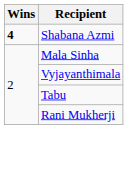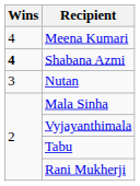+ row: 4 | Meena Kumari
+ row: 3 | Nutan
